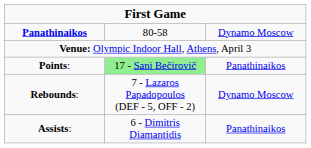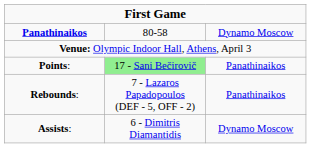Rebounds: | column 3: Dynamo Moscow -> Panathinaikos
Assists: | column 3: Panathinaikos -> Dynamo Moscow
